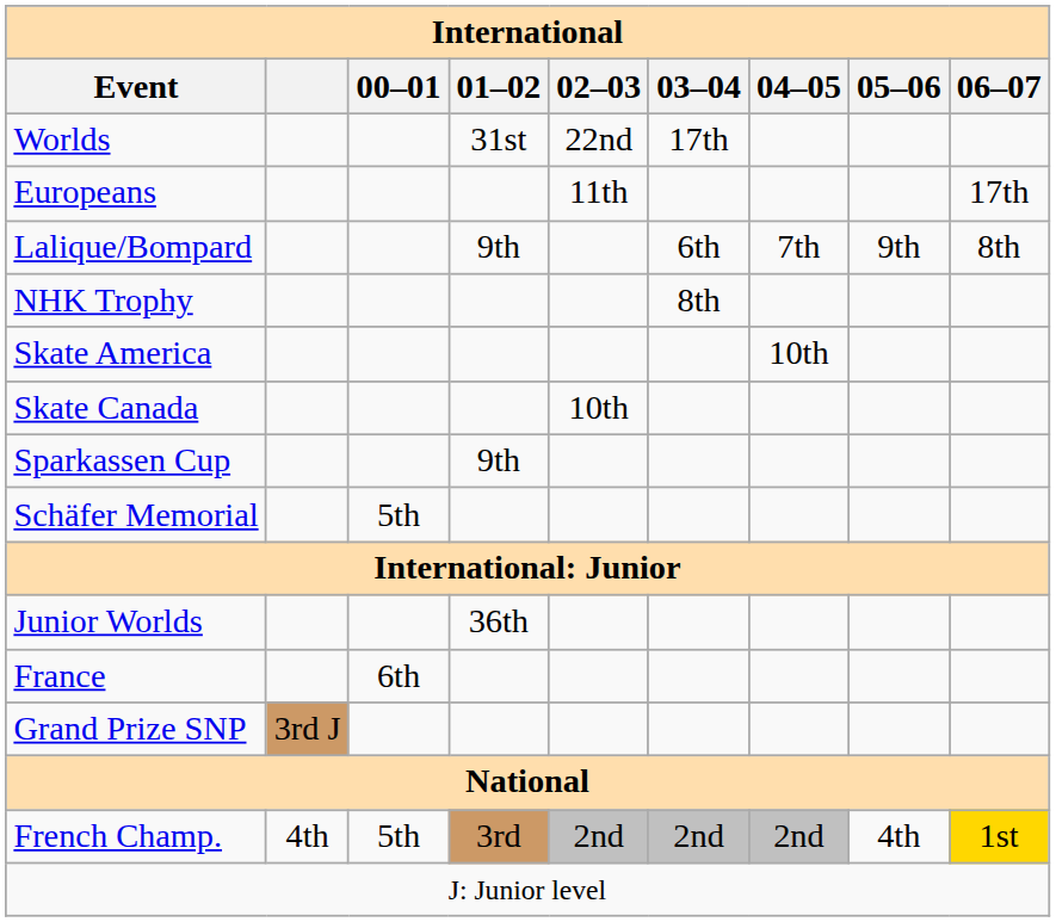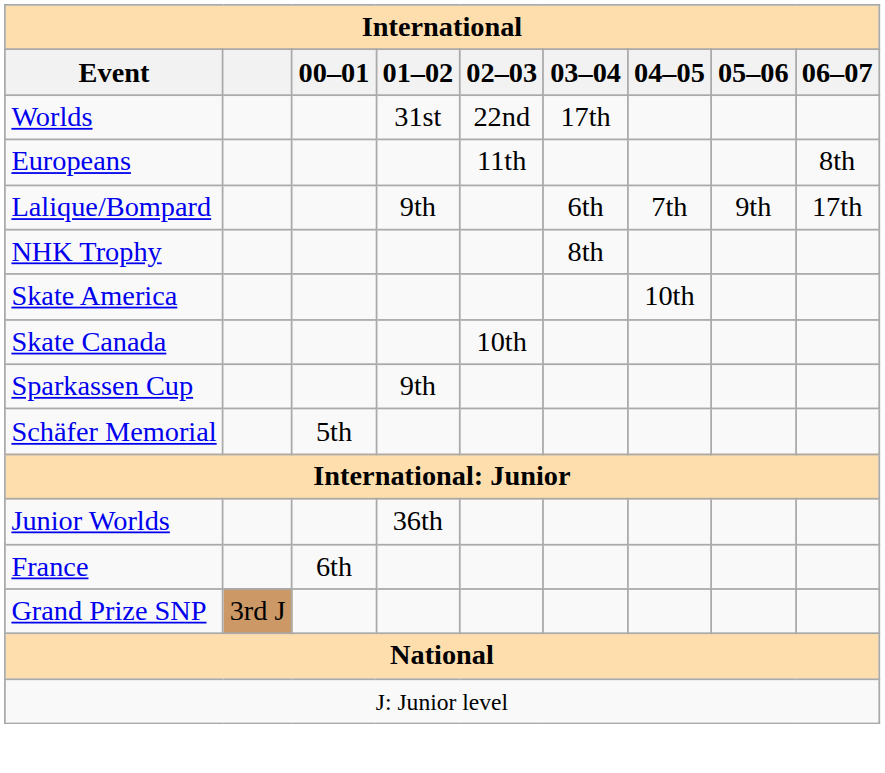Europeans | 06–07: 17th -> 8th
Lalique/Bompard | 06–07: 8th -> 17th
- row: French Champ. | 4th | 5th | 3rd | 2nd | 2nd | 2nd | 4th | 1st
